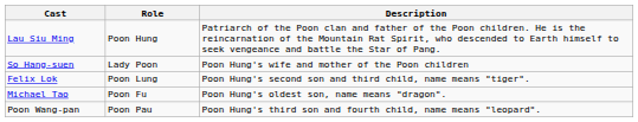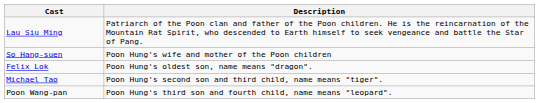- column: Role | Poon Hung | Lady Poon | Poon Lung | Poon Fu | Poon Pau
Felix Lok | Description: Poon Hung's second son and third child, name means "tiger". -> Poon Hung's oldest son, name means "dragon".
Michael Tao | Description: Poon Hung's oldest son, name means "dragon". -> Poon Hung's second son and third child, name means "tiger".
